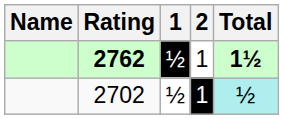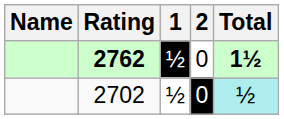2762 | 2: 1 -> 0
2702 | 2: 1 -> 0
